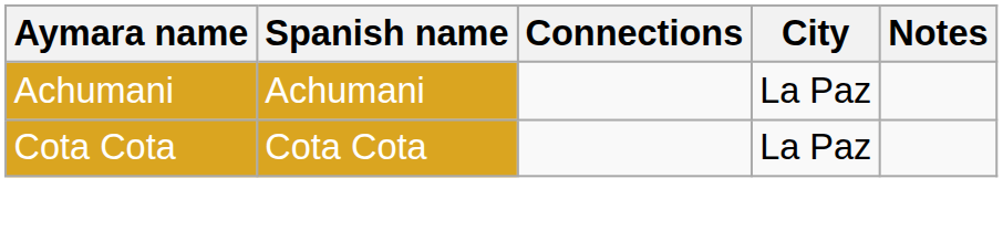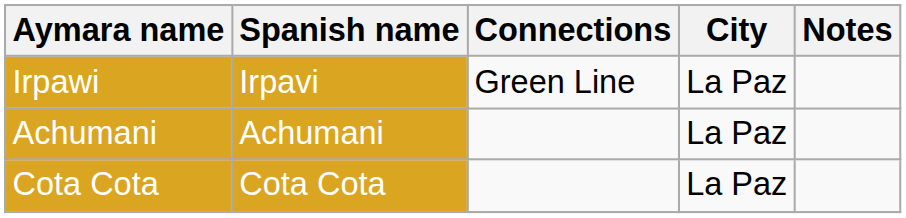+ row: Irpawi | Irpavi | Green Line | La Paz
